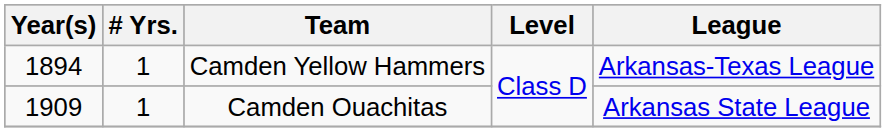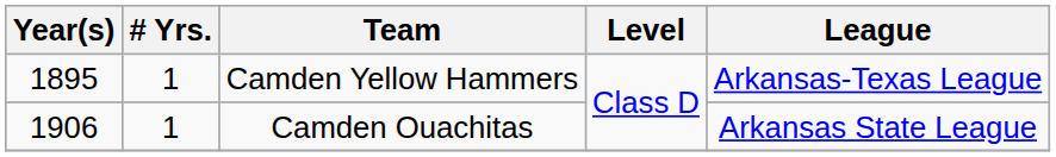Camden Yellow Hammers | Year(s): 1894 -> 1895
Camden Ouachitas | Year(s): 1909 -> 1906
